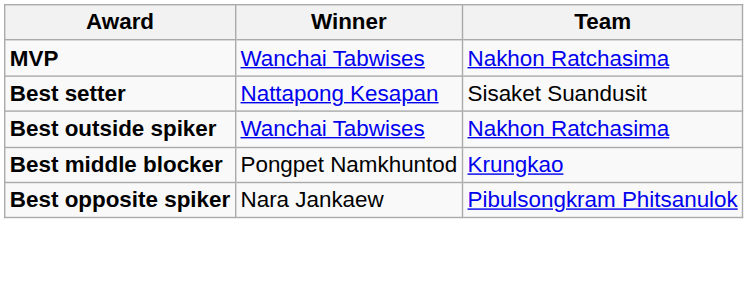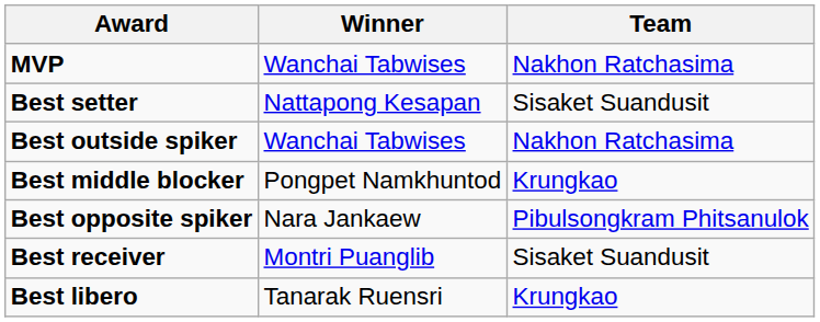+ row: Best receiver | Montri Puanglib | Sisaket Suandusit
+ row: Best libero | Tanarak Ruensri | Krungkao
